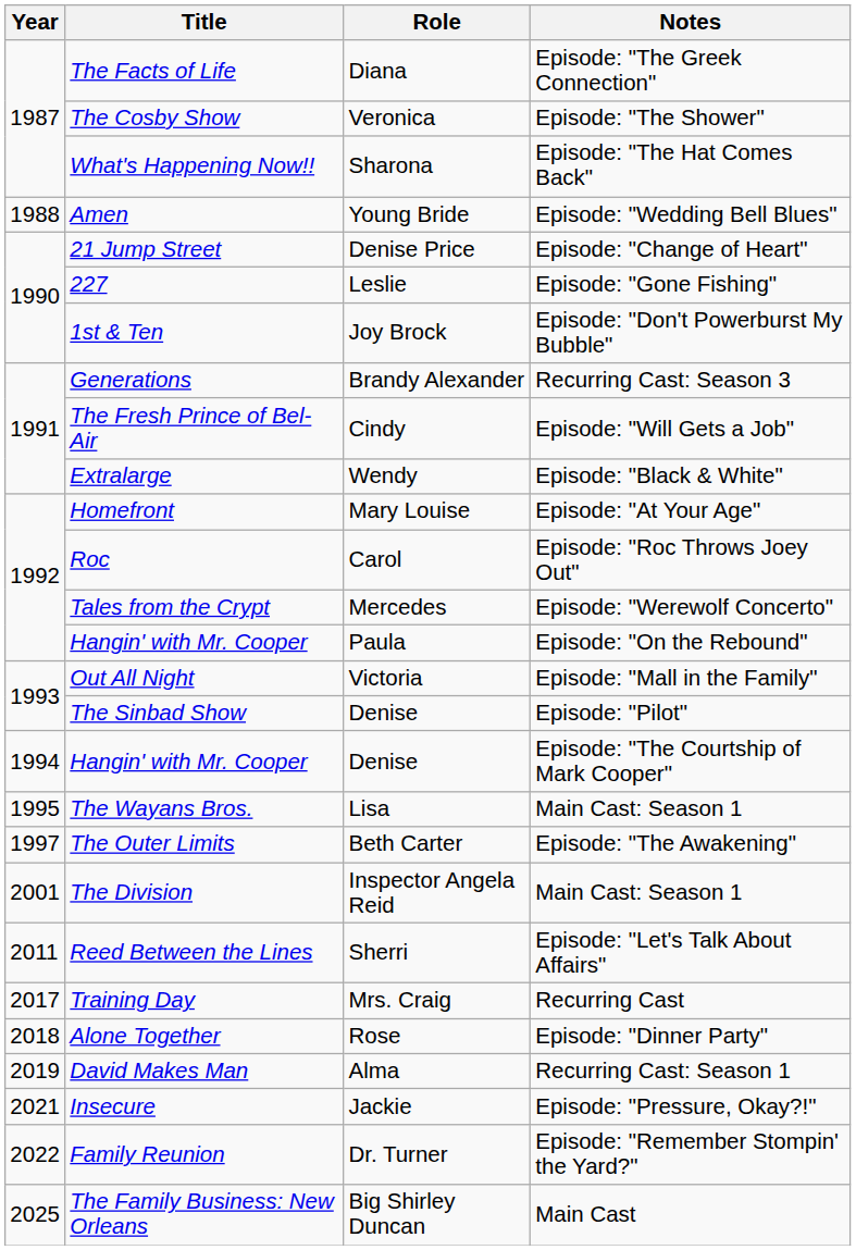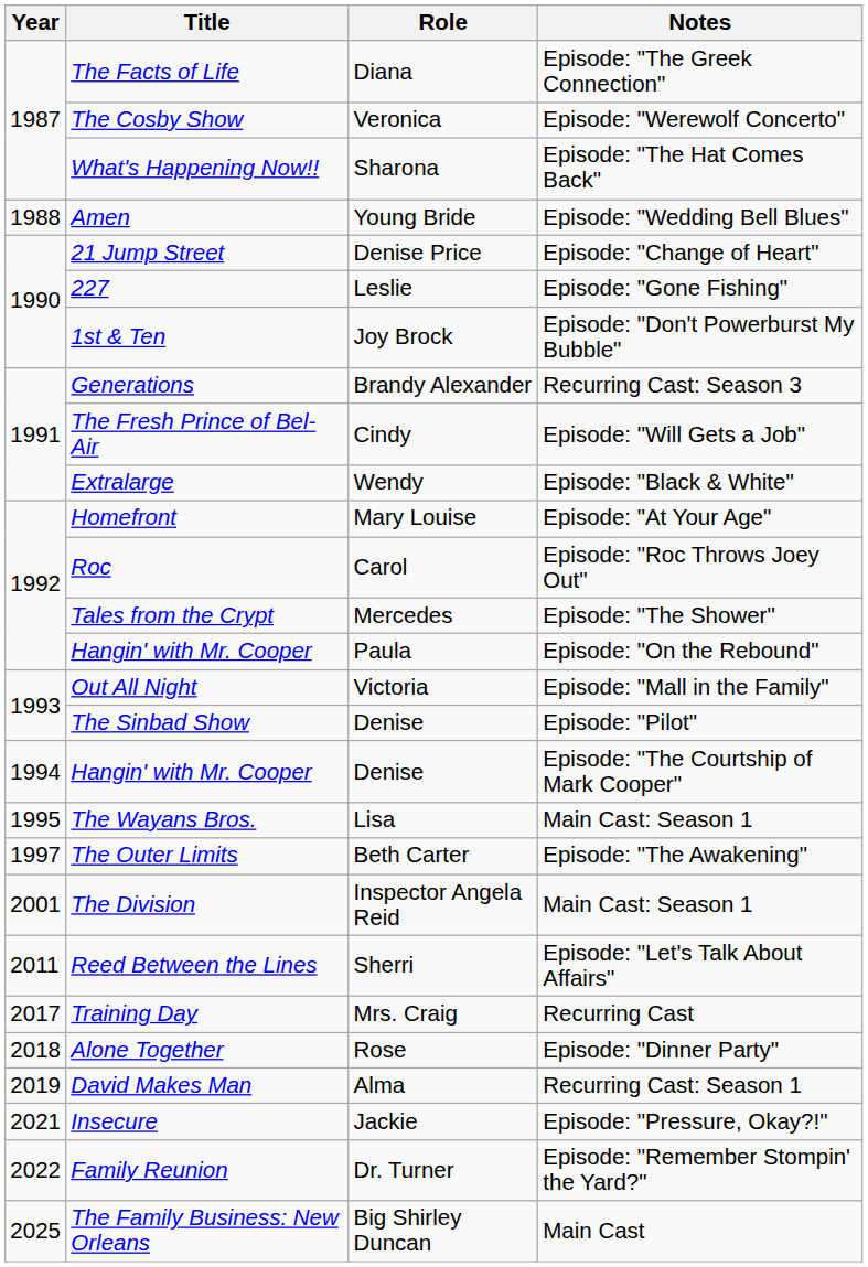The Cosby Show | Notes: Episode: "The Shower" -> Episode: "Werewolf Concerto"
Tales from the Crypt | Notes: Episode: "Werewolf Concerto" -> Episode: "The Shower"
